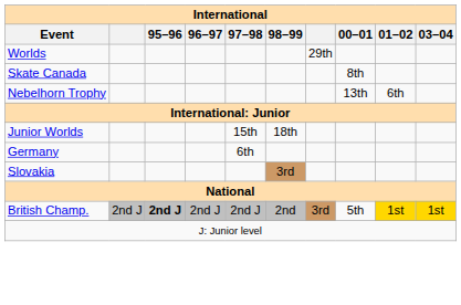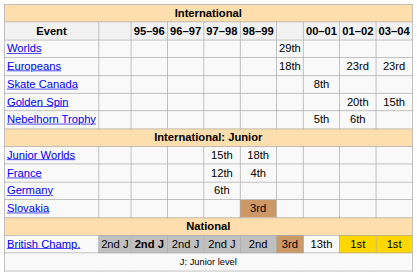+ row: Europeans | 18th | 23rd | 23rd
+ row: Golden Spin | 20th | 15th
Nebelhorn Trophy | 00–01: 13th -> 5th
+ row: France | 12th | 4th
British Champ. | 00–01: 5th -> 13th
